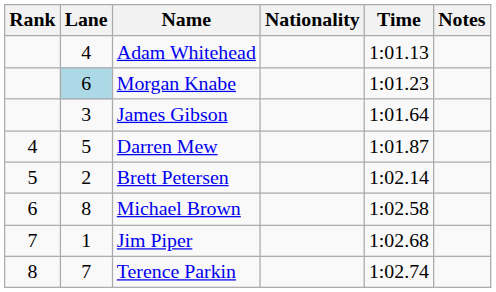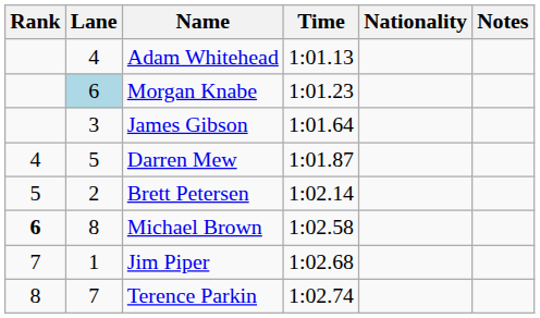columns swapped: Nationality <-> Time
Michael Brown | Rank: normal -> bold
